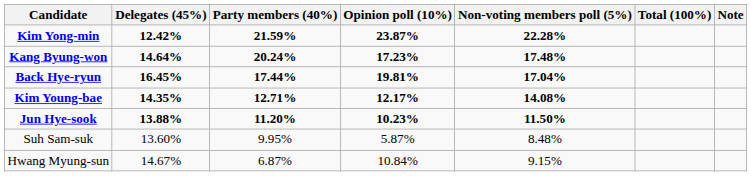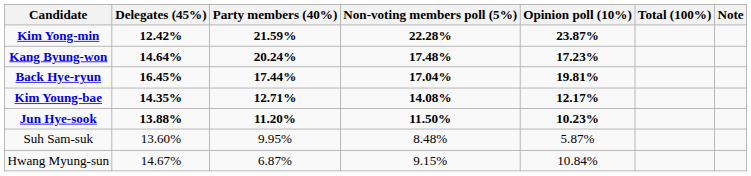columns swapped: Opinion poll (10%) <-> Non-voting members poll (5%)
